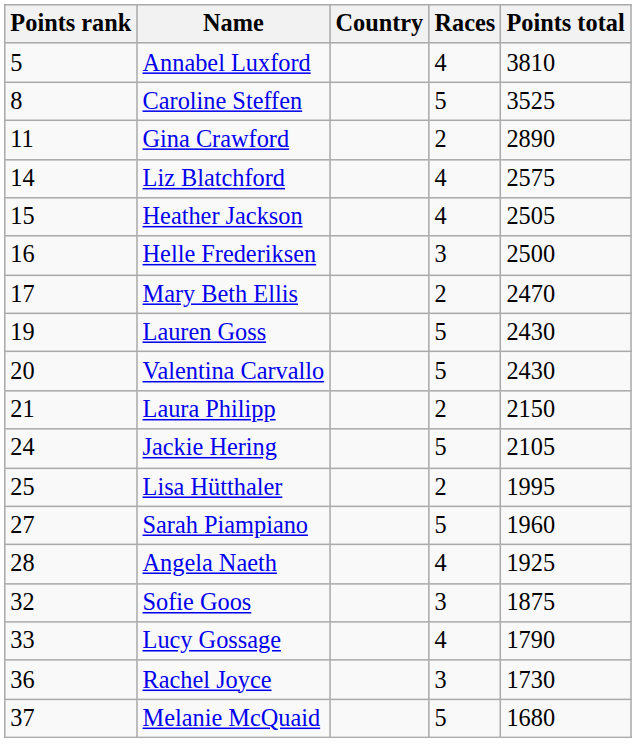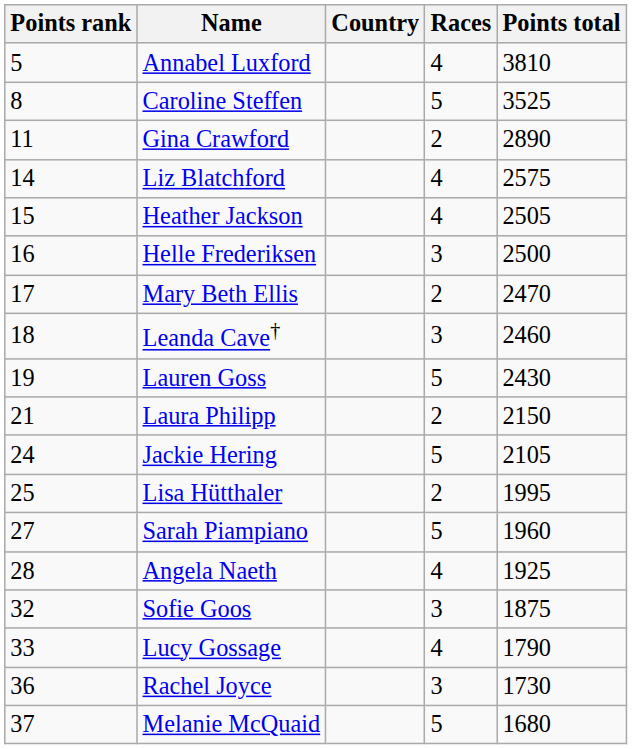+ row: 18 | Leanda Cave† | 3 | 2460
- row: 20 | Valentina Carvallo | 5 | 2430
